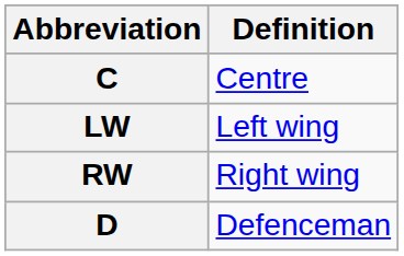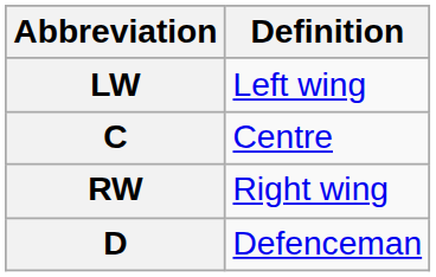rows swapped: C <-> LW
